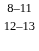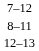+ row: 7–12
